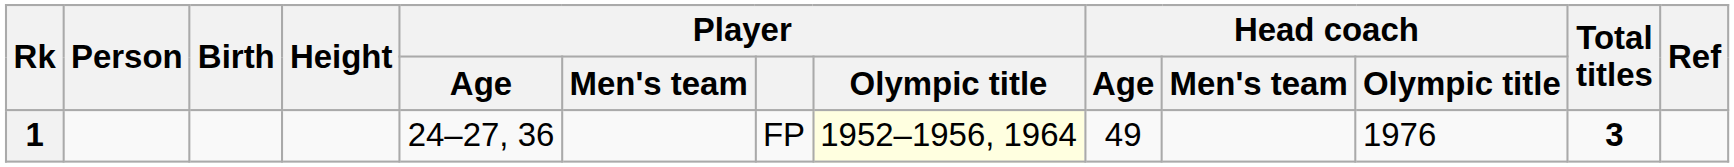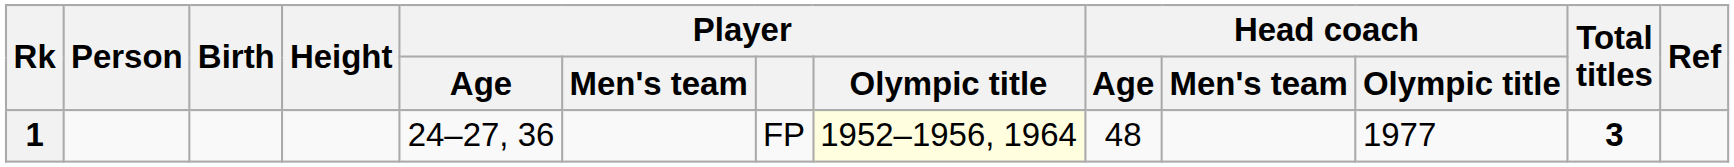1 | Head coach / Age: 49 -> 48
1 | Head coach / Olympic title: 1976 -> 1977
